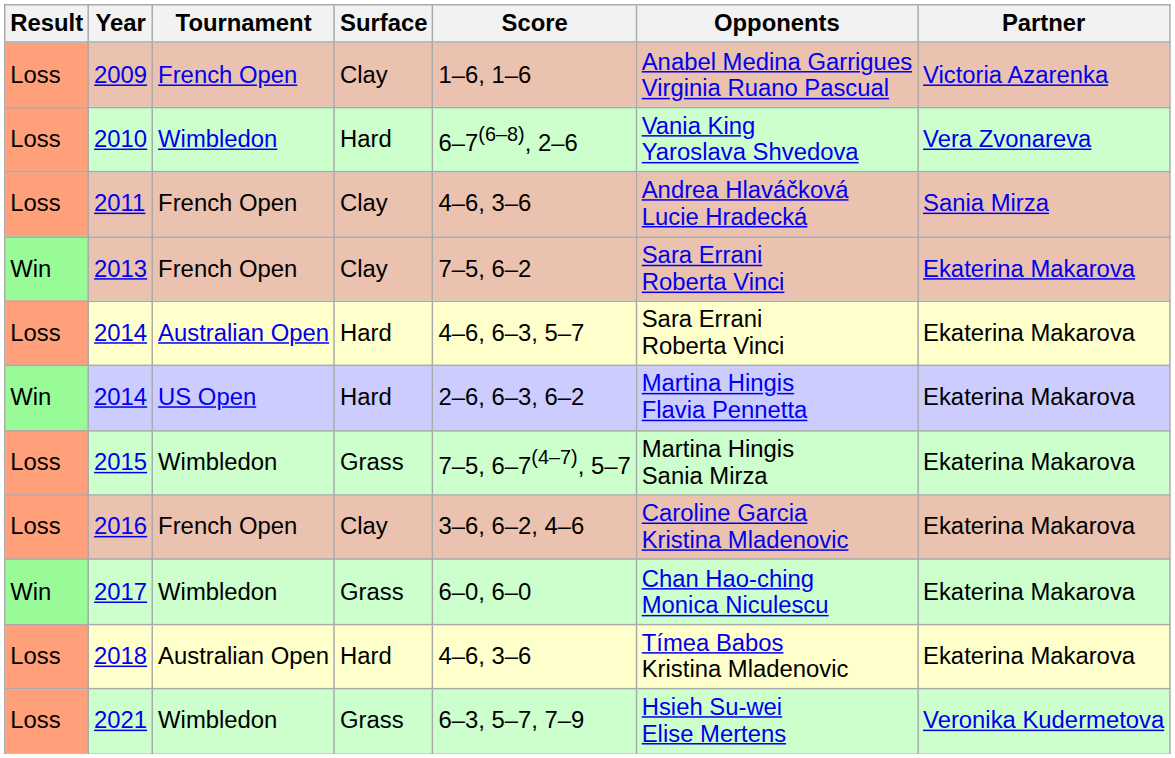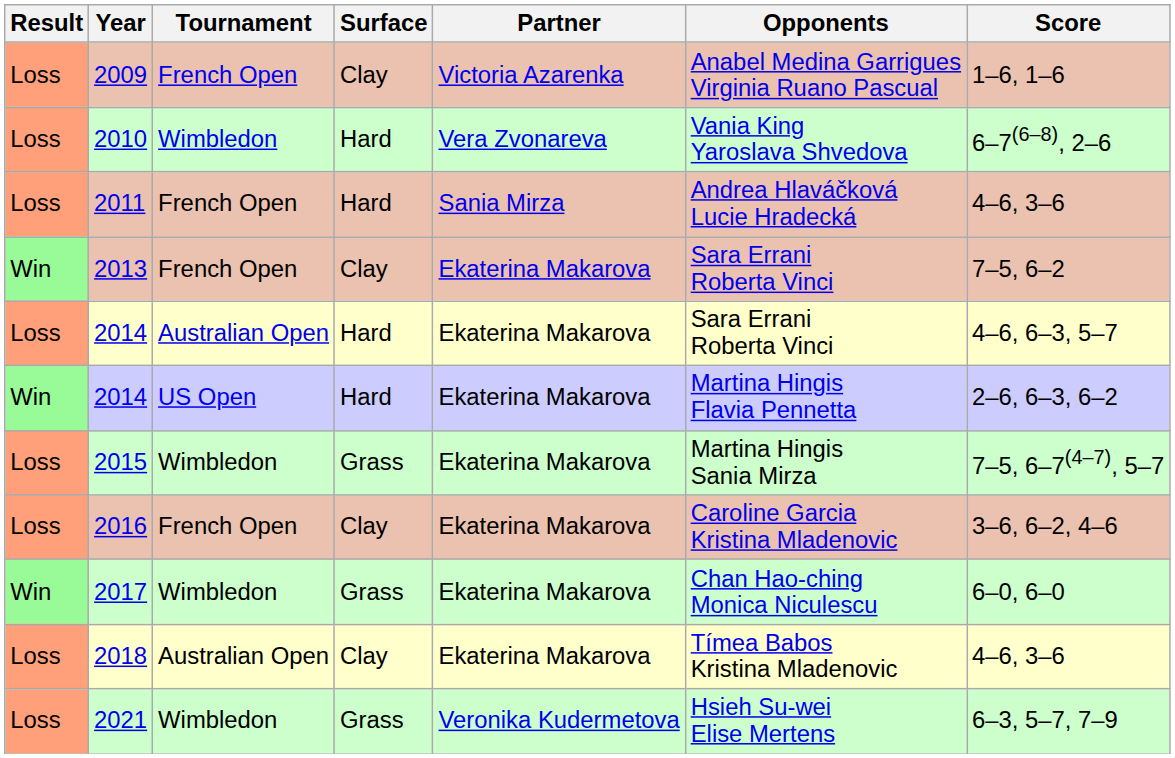columns swapped: Partner <-> Score
2011 | Surface: Clay -> Hard
2018 | Surface: Hard -> Clay
